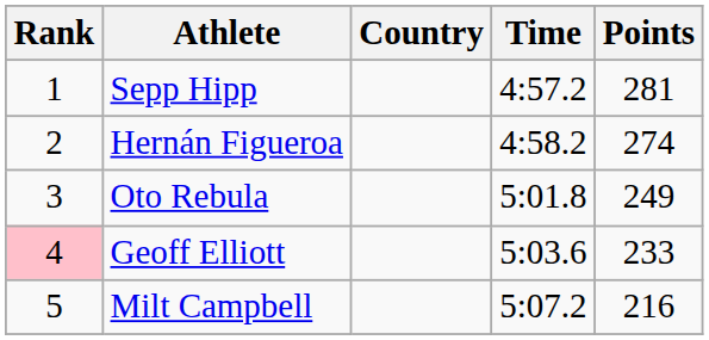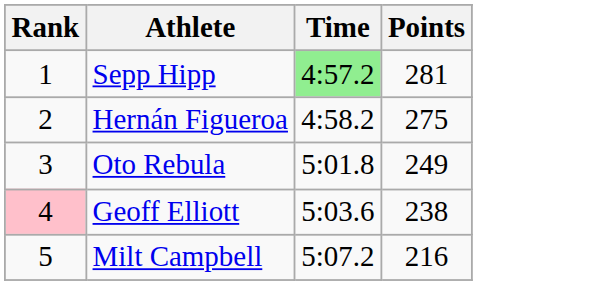- column: Country
Sepp Hipp | Time: no background -> lightgreen background
Hernán Figueroa | Points: 274 -> 275
Geoff Elliott | Points: 233 -> 238
